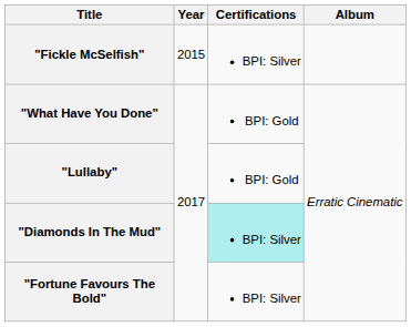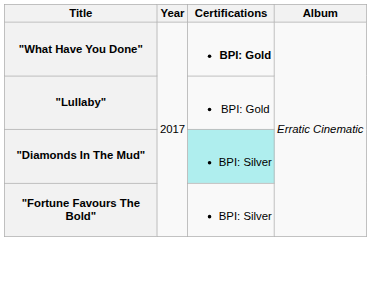- row: "Fickle McSelfish" | 2015 | BPI: Silver
"What Have You Done" | Certifications: normal -> bold
